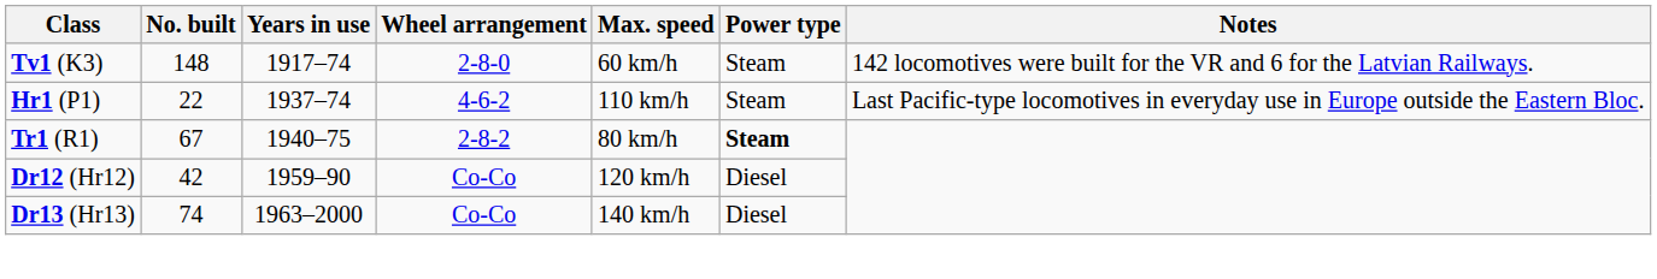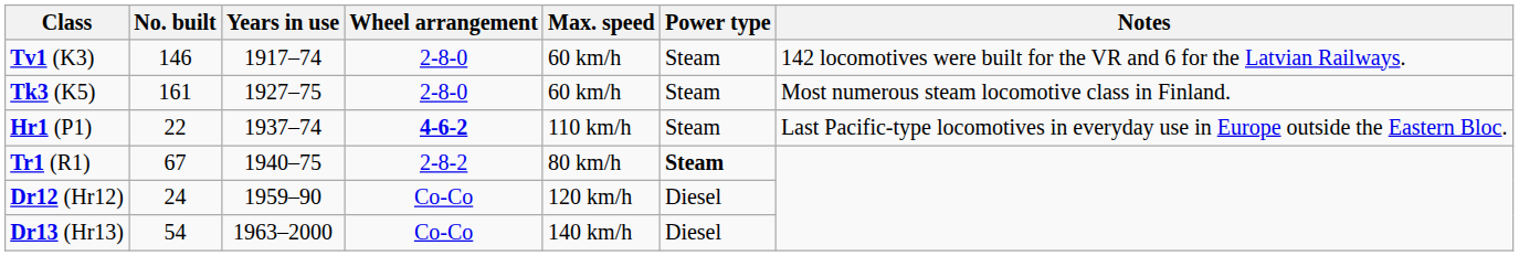Tv1 (K3) | No. built: 148 -> 146
+ row: Tk3 (K5) | 161 | 1927–75 | 2-8-0 | 60 km/h | Steam | Most numerous steam locomotive class in Finland.
Hr1 (P1) | Wheel arrangement: normal -> bold
Dr12 (Hr12) | No. built: 42 -> 24
Dr13 (Hr13) | No. built: 74 -> 54
